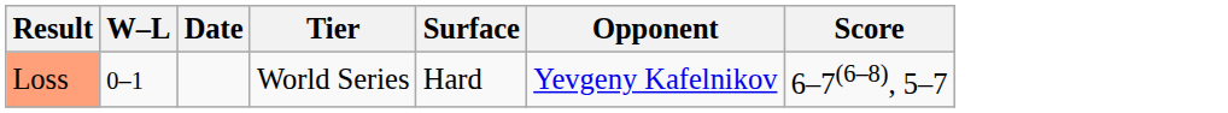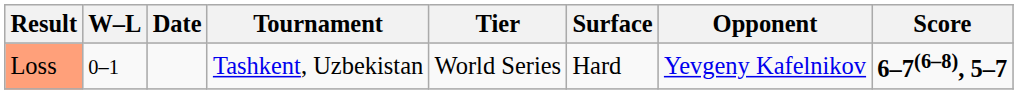+ column: Tournament | Tashkent, Uzbekistan
Loss | Score: normal -> bold
